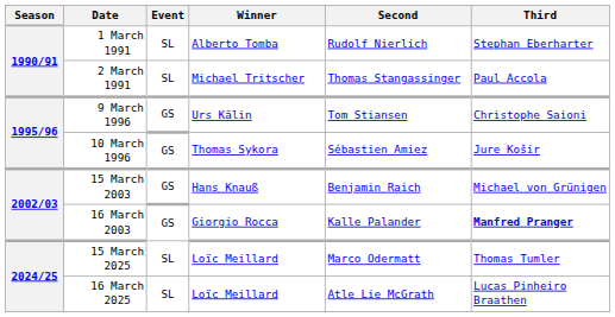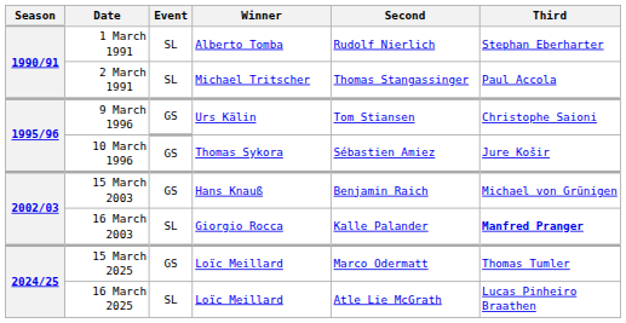16 March 2003 | Event: GS -> SL
15 March 2025 | Event: SL -> GS
